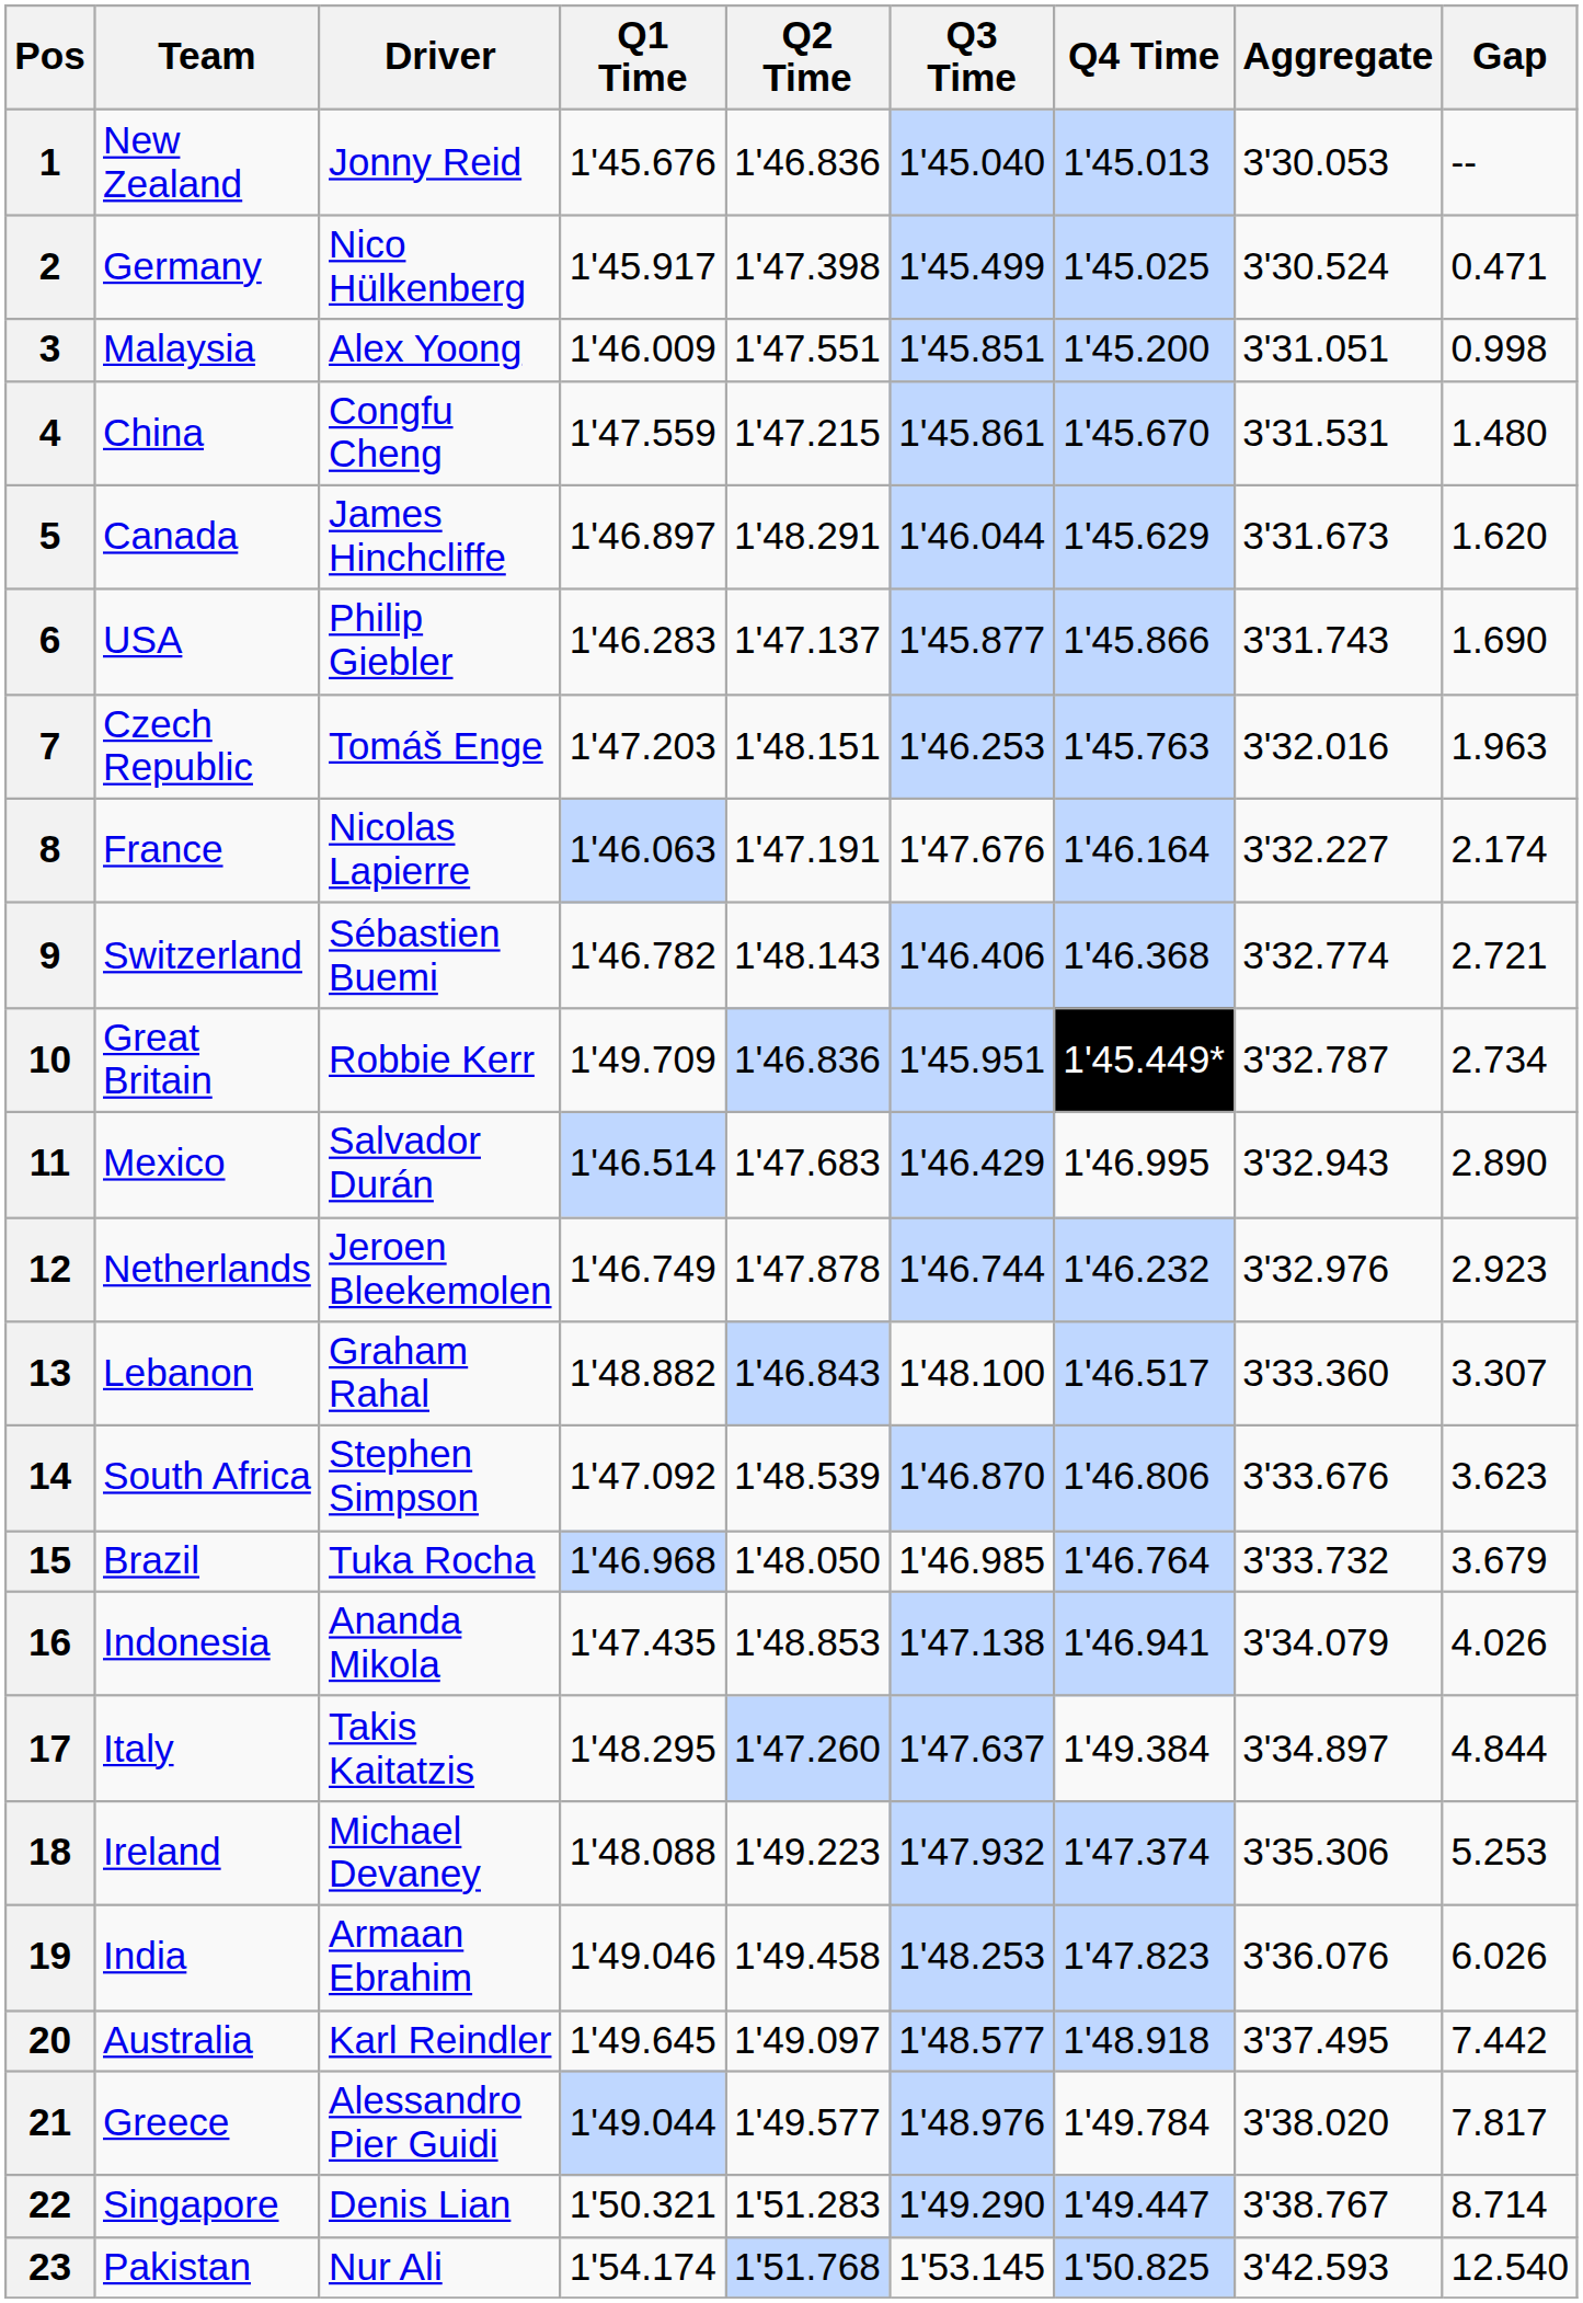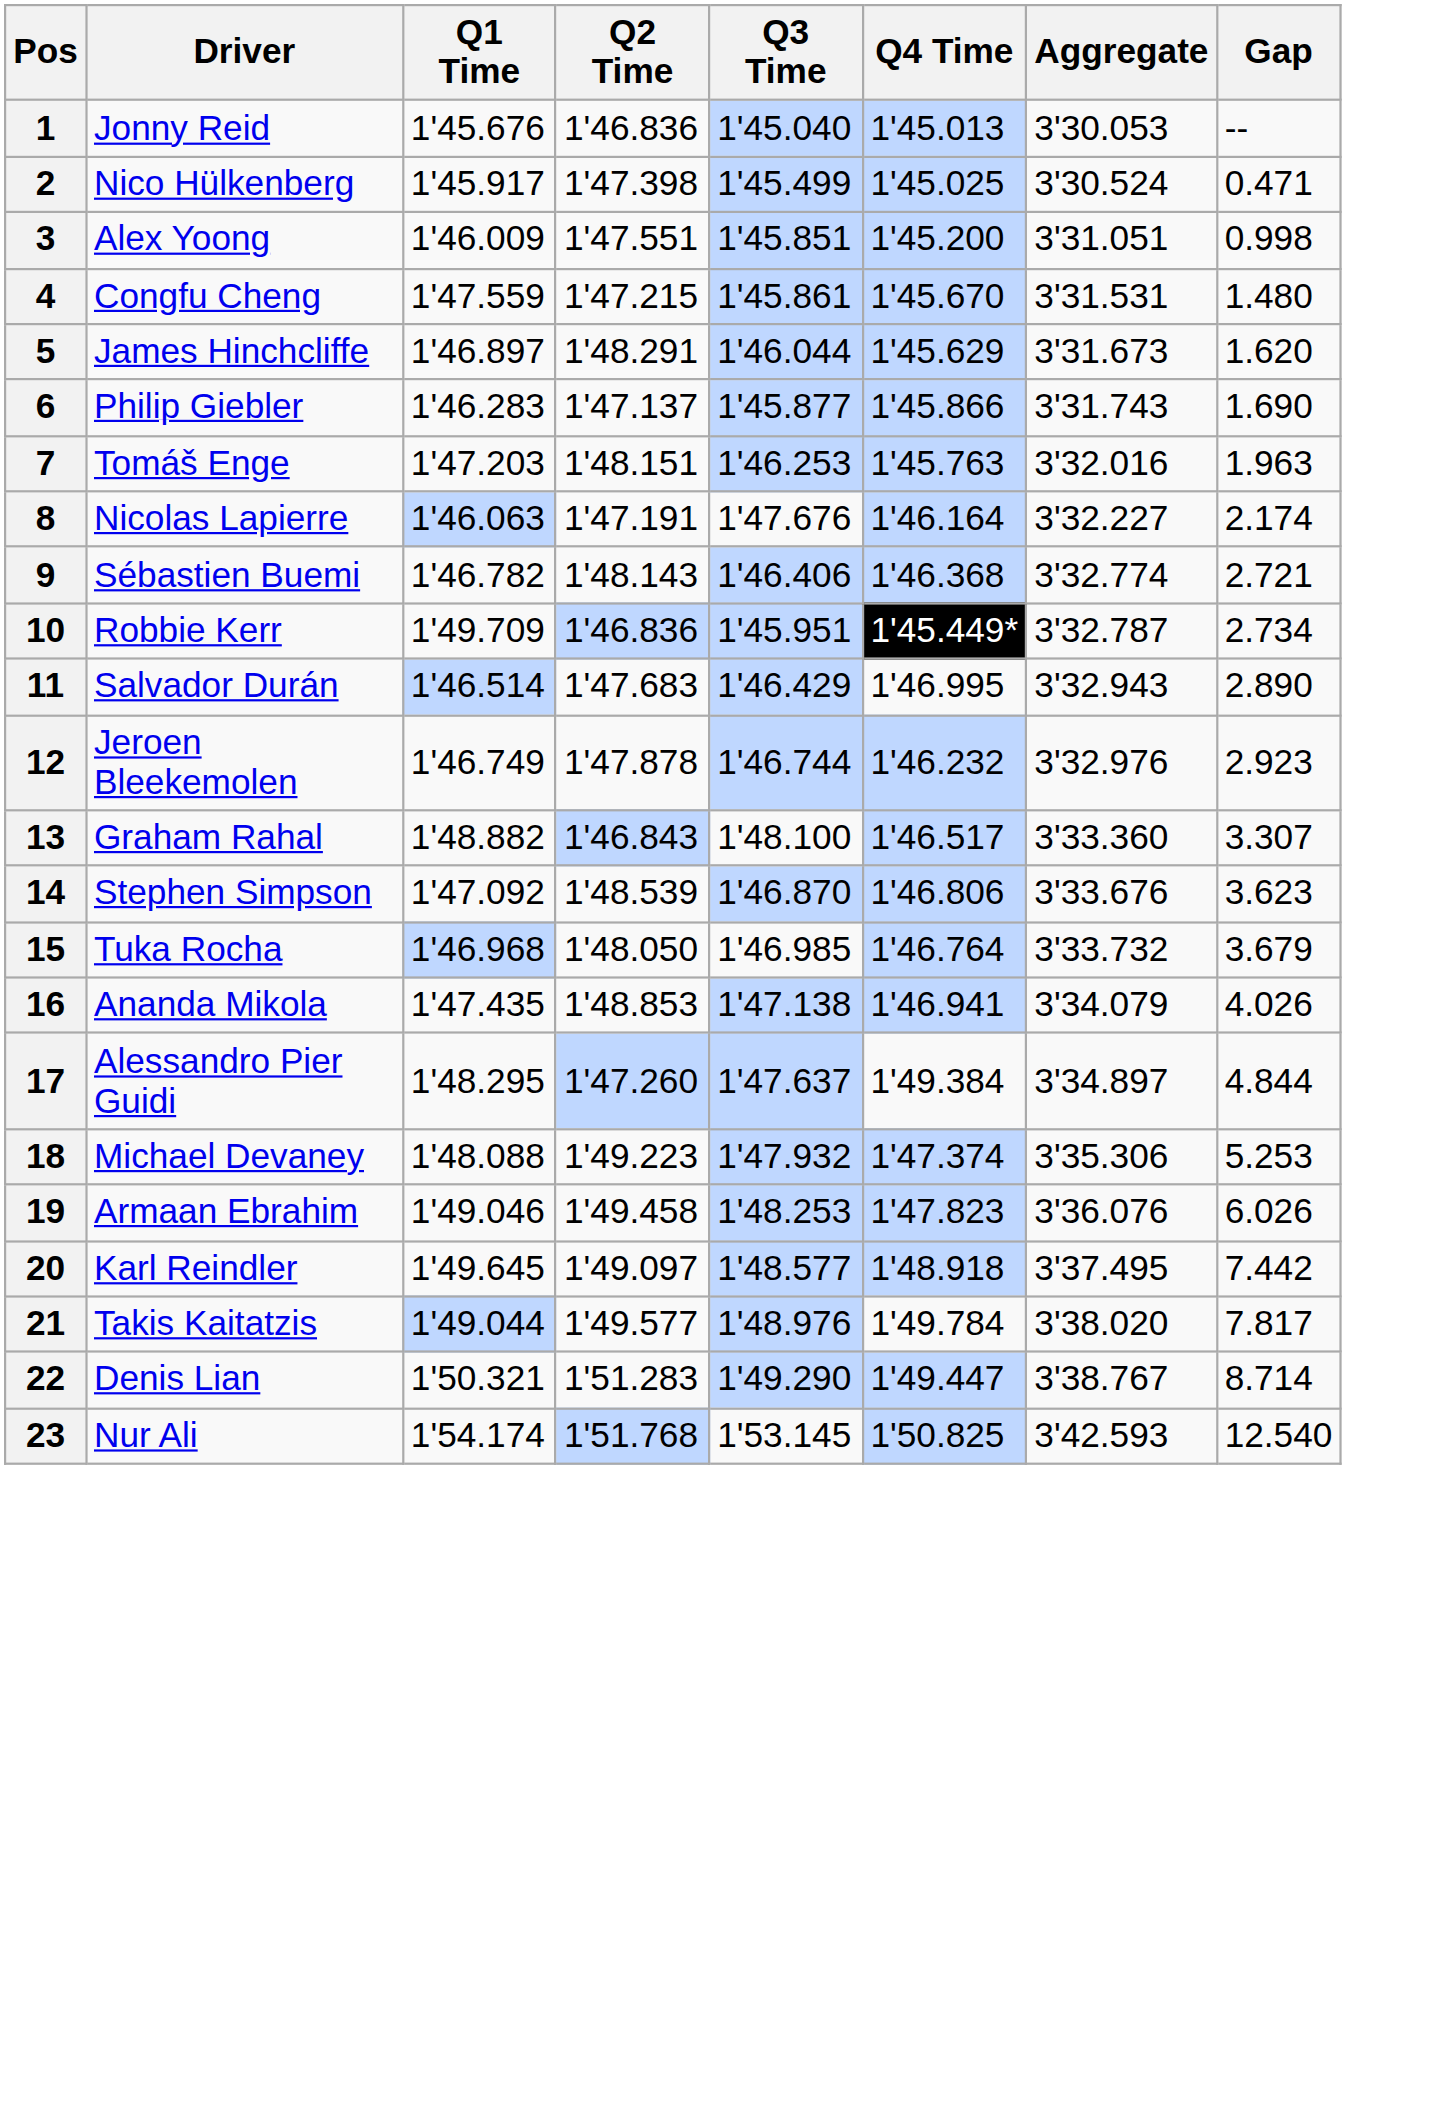- column: Team | New Zealand | Germany | Malaysia | China | Canada | USA | Czech Republic | France | Switzerland | Great Britain | Mexico | Netherlands | Lebanon | South Africa | Brazil | Indonesia | Italy | Ireland | India | Australia | Greece | Singapore | Pakistan
17 | Driver: Takis Kaitatzis -> Alessandro Pier Guidi
21 | Driver: Alessandro Pier Guidi -> Takis Kaitatzis
